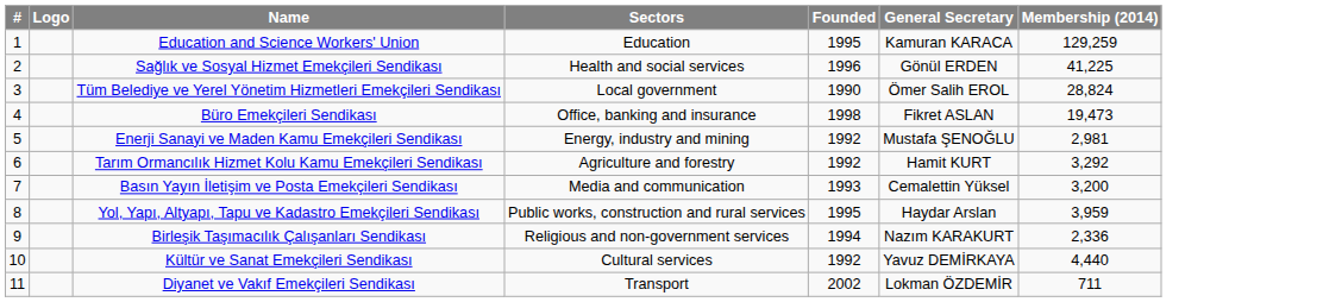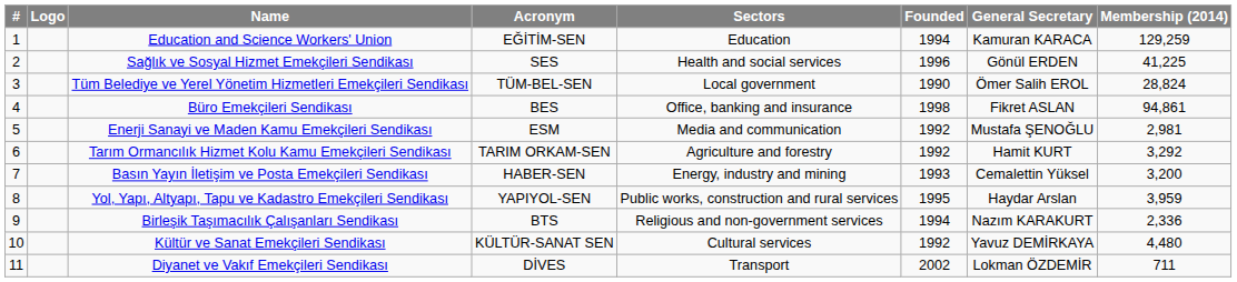+ column: Acronym | EĞİTİM-SEN | SES | TÜM-BEL-SEN | BES | ESM | TARIM ORKAM-SEN | HABER-SEN | YAPIYOL-SEN | BTS | KÜLTÜR-SANAT SEN | DİVES
Education and Science Workers' Union | Founded: 1995 -> 1994
Büro Emekçileri Sendikası | Membership (2014): 19,473 -> 94,861
Enerji Sanayi ve Maden Kamu Emekçileri Sendikası | Sectors: Energy, industry and mining -> Media and communication
Basın Yayın İletişim ve Posta Emekçileri Sendikası | Sectors: Media and communication -> Energy, industry and mining
Kültür ve Sanat Emekçileri Sendikası | Membership (2014): 4,440 -> 4,480
